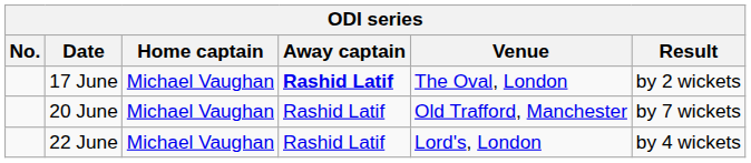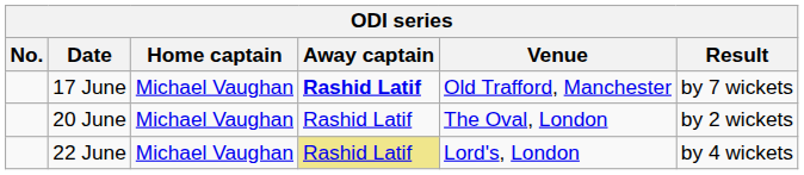17 June | Venue: The Oval, London -> Old Trafford, Manchester
17 June | Result: by 2 wickets -> by 7 wickets
20 June | Venue: Old Trafford, Manchester -> The Oval, London
20 June | Result: by 7 wickets -> by 2 wickets
22 June | Away captain: no background -> khaki background
